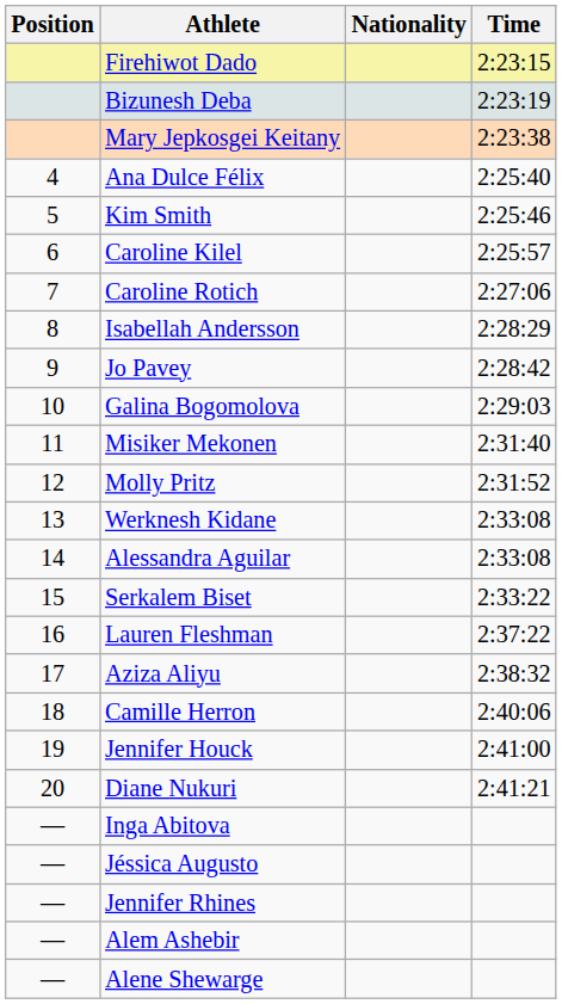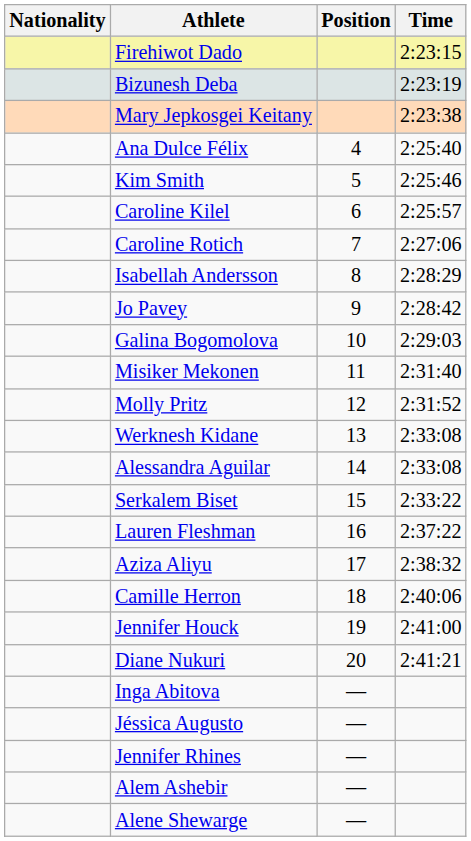columns swapped: Position <-> Nationality
